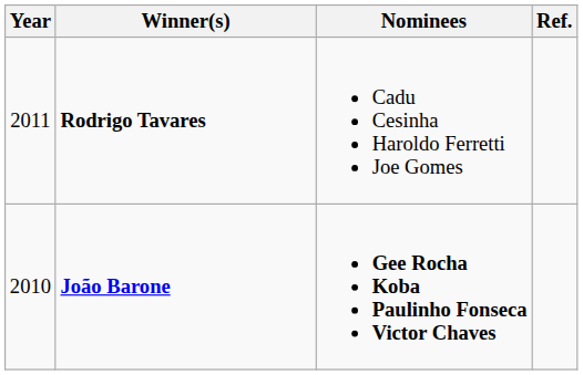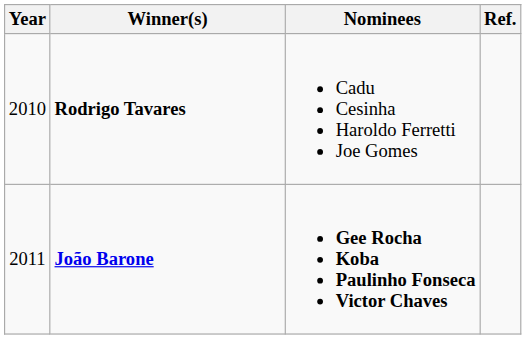Rodrigo Tavares | Year: 2011 -> 2010
João Barone | Year: 2010 -> 2011
